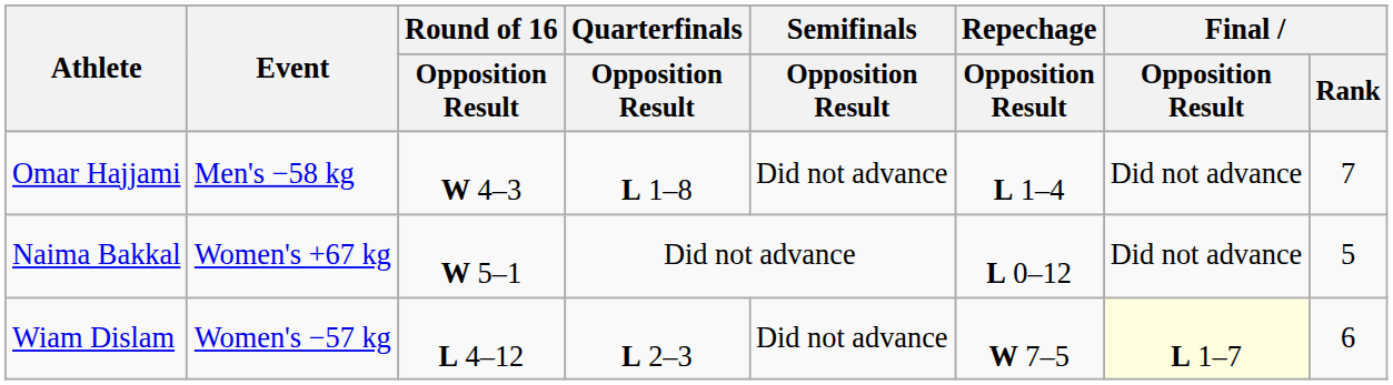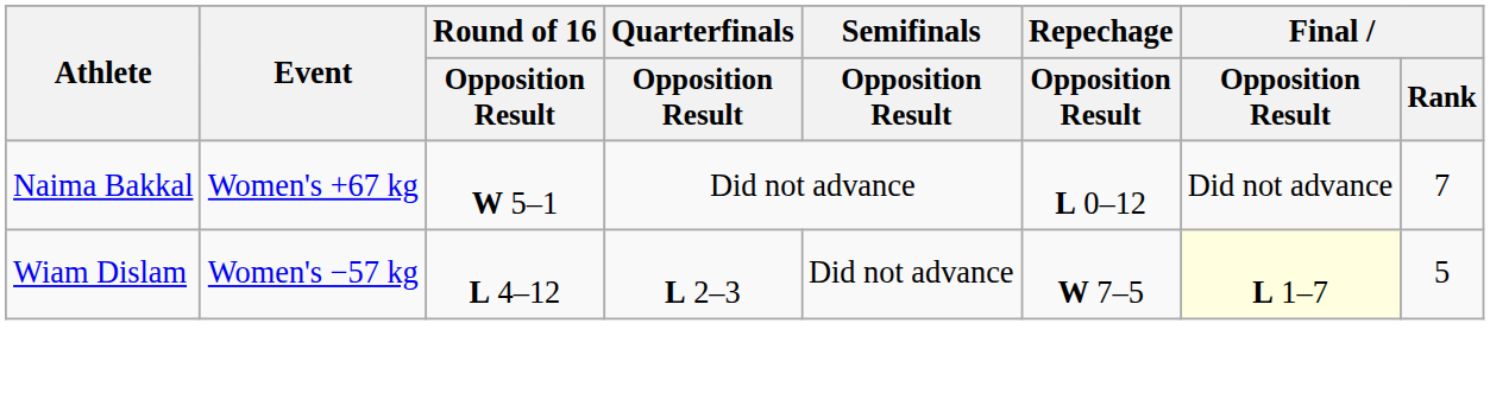- row: Omar Hajjami | Men's −58 kg | W 4–3 | L 1–8 | Did not advance | L 1–4 | Did not advance | 7
Naima Bakkal | Final / Rank: 5 -> 7
Wiam Dislam | Final / Rank: 6 -> 5
